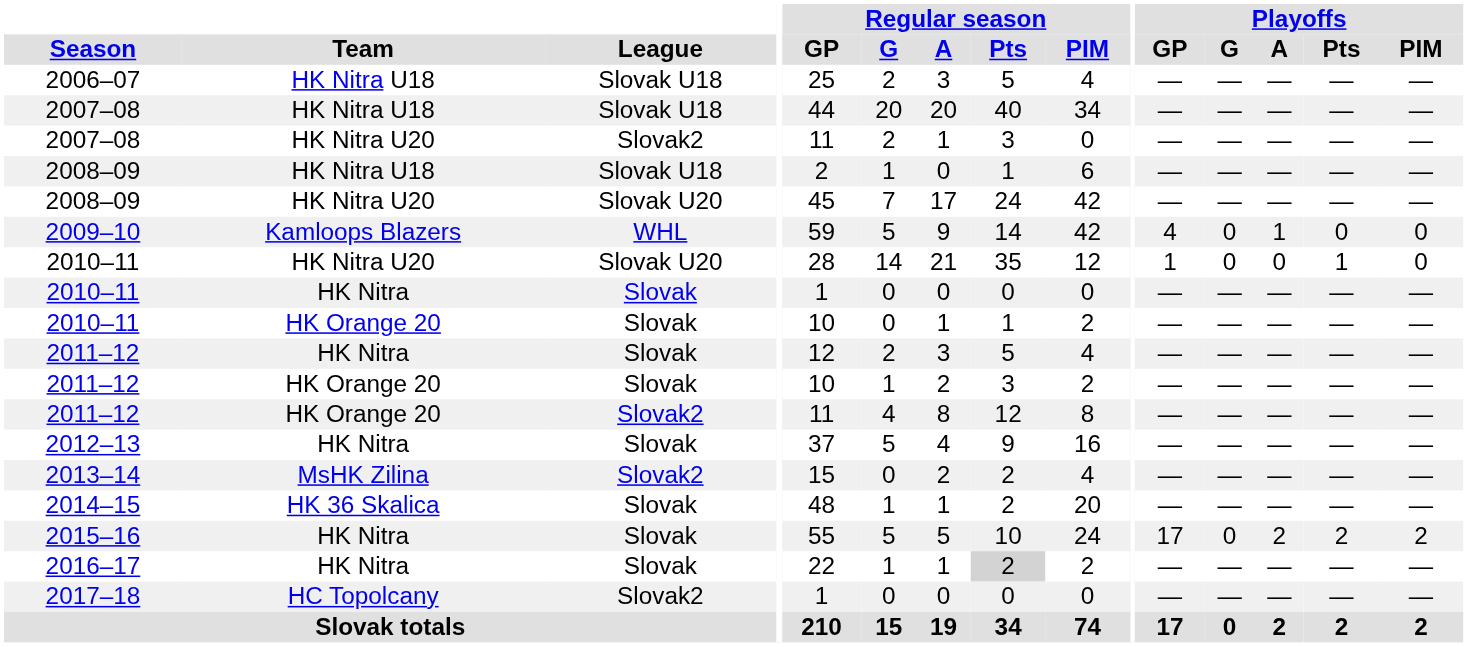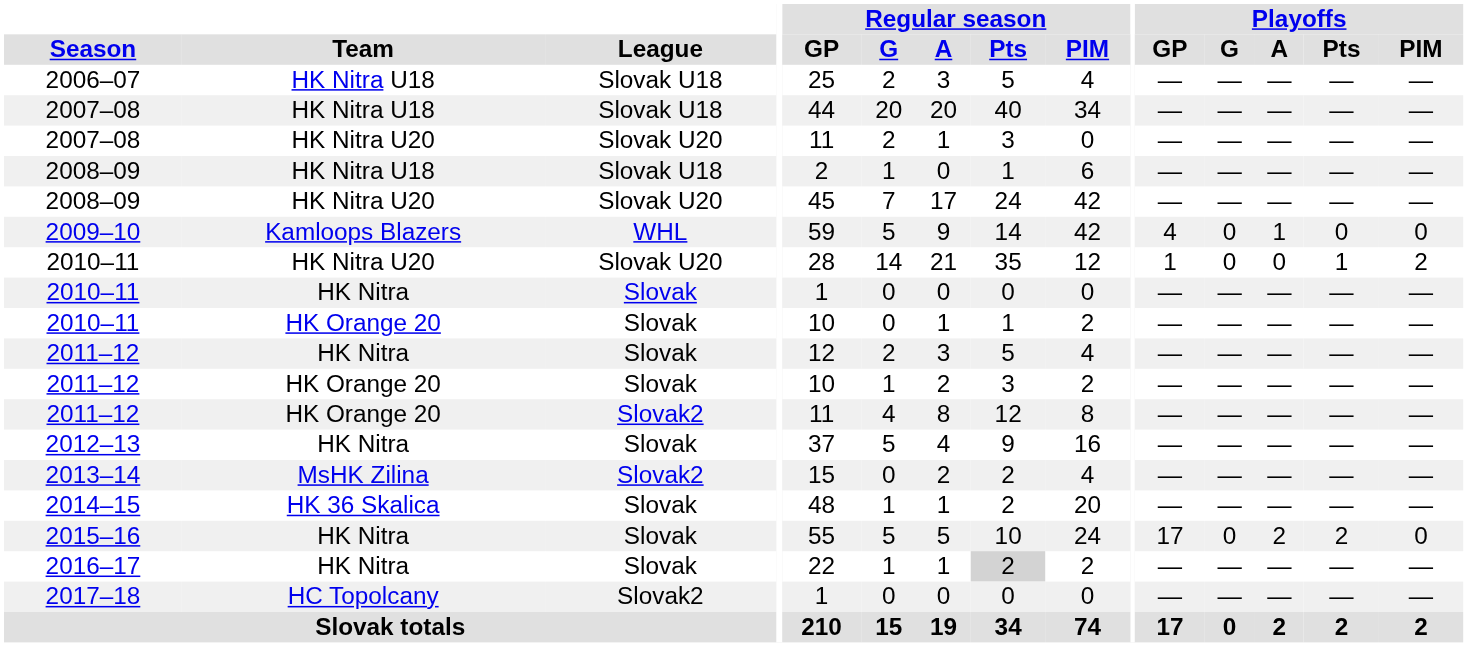2007–08 / HK Nitra U20 | League: Slovak2 -> Slovak U20
2010–11 / HK Nitra U20 | Playoffs / PIM: 0 -> 2
2015–16 | Playoffs / PIM: 2 -> 0
